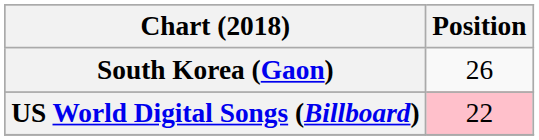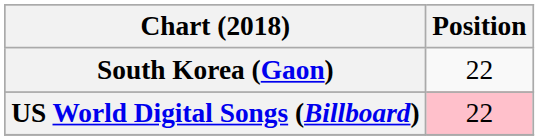South Korea (Gaon) | Position: 26 -> 22
